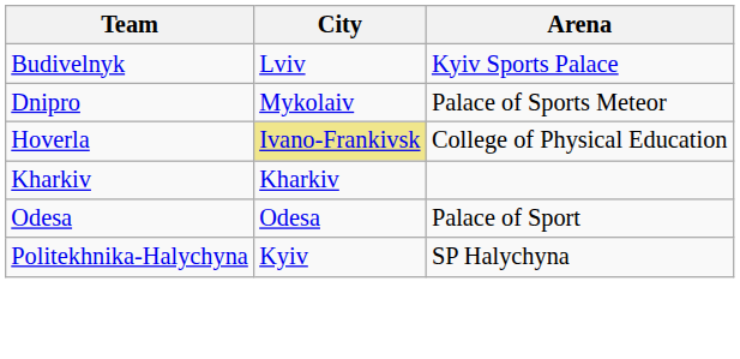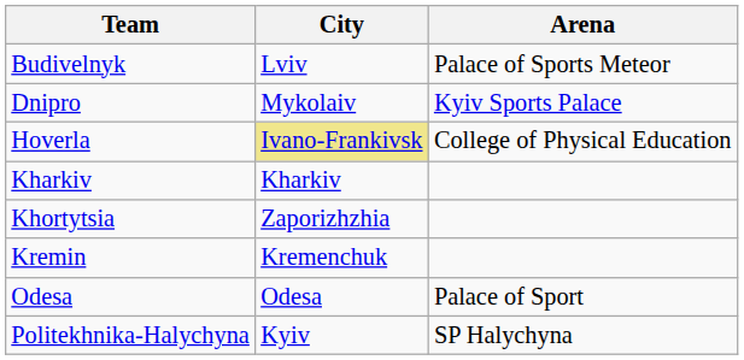Budivelnyk | Arena: Kyiv Sports Palace -> Palace of Sports Meteor
Dnipro | Arena: Palace of Sports Meteor -> Kyiv Sports Palace
+ row: Khortytsia | Zaporizhzhia
+ row: Kremin | Kremenchuk
